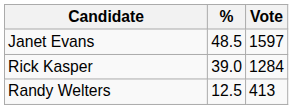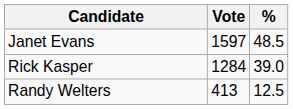columns swapped: Vote <-> %
